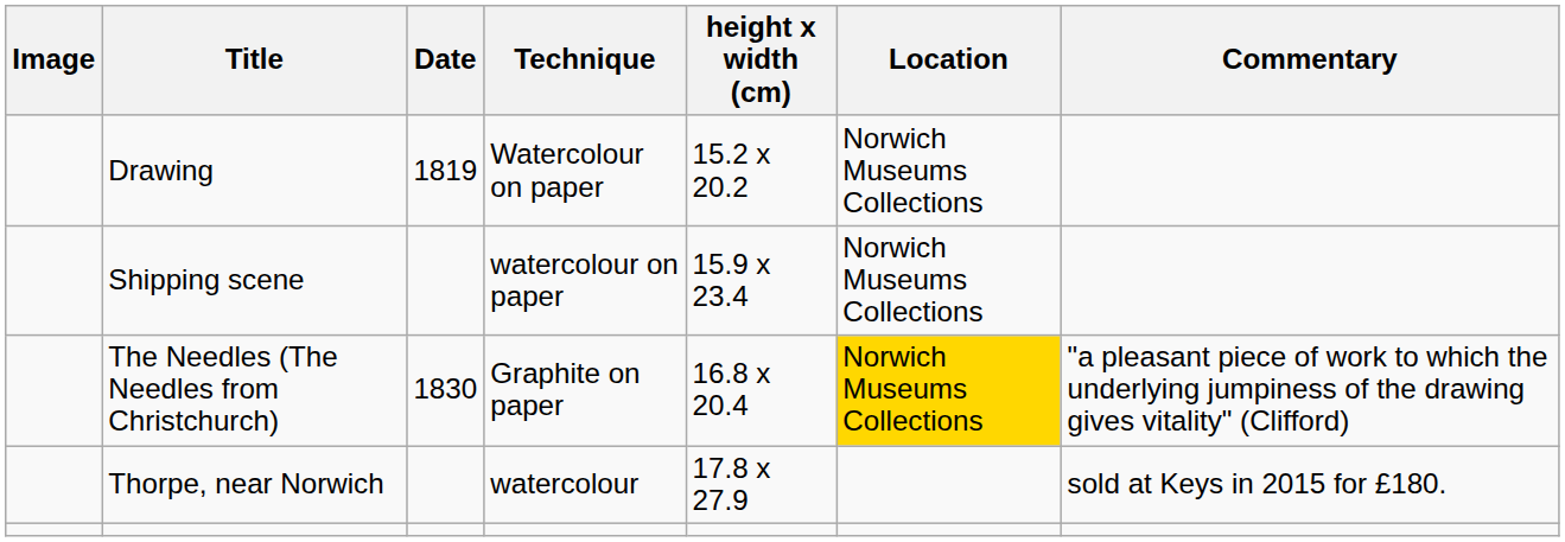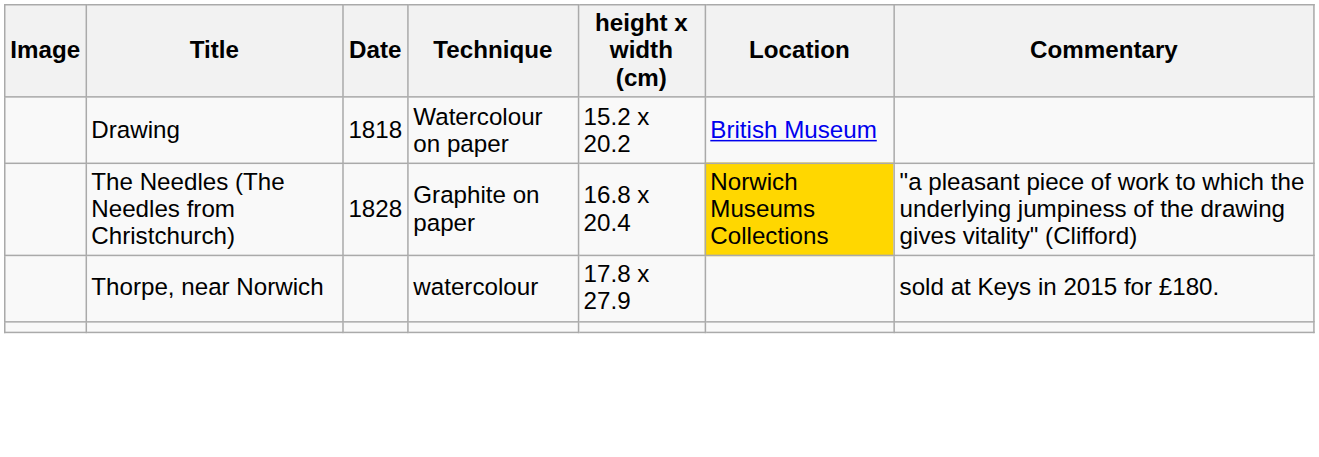Drawing | Date: 1819 -> 1818
Drawing | Location: Norwich Museums Collections -> British Museum
- row: Shipping scene | watercolour on paper | 15.9 x 23.4 | Norwich Museums Collections
The Needles (The Needles from Christchurch) | Date: 1830 -> 1828
